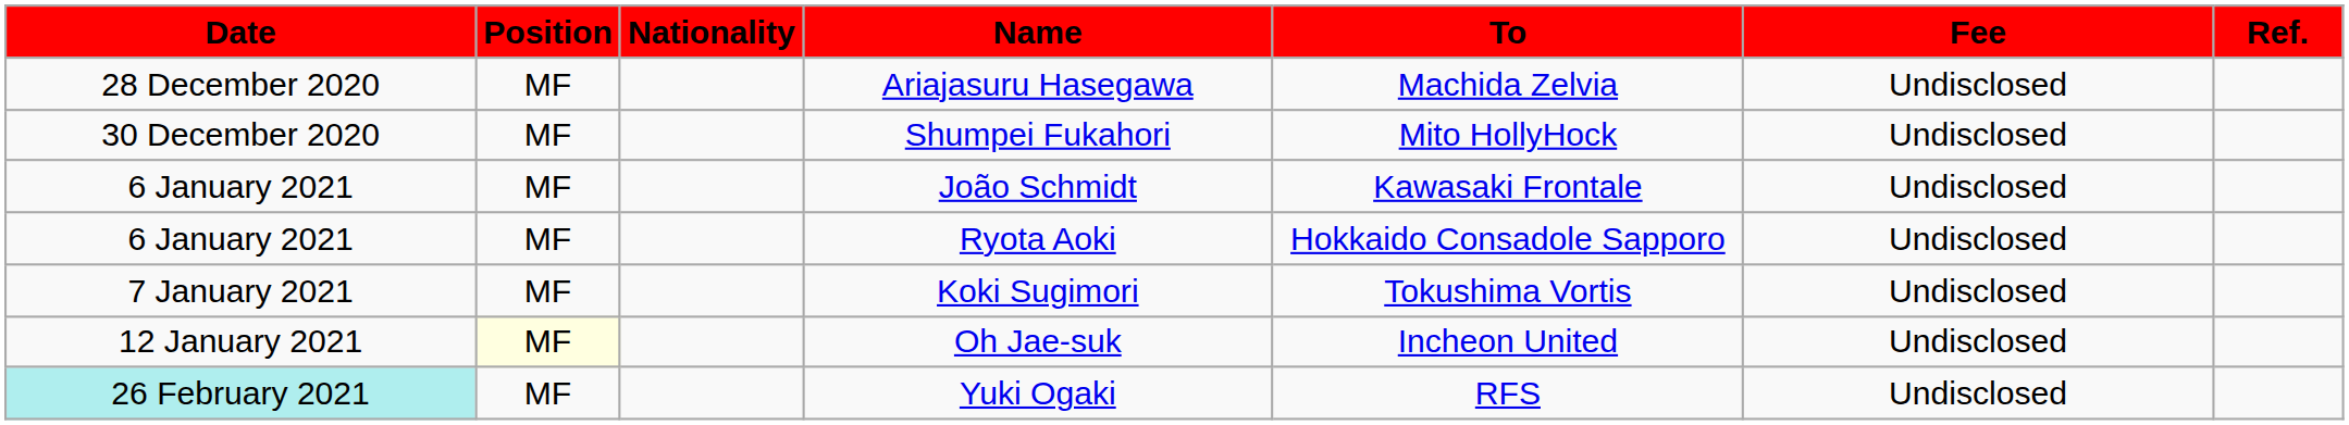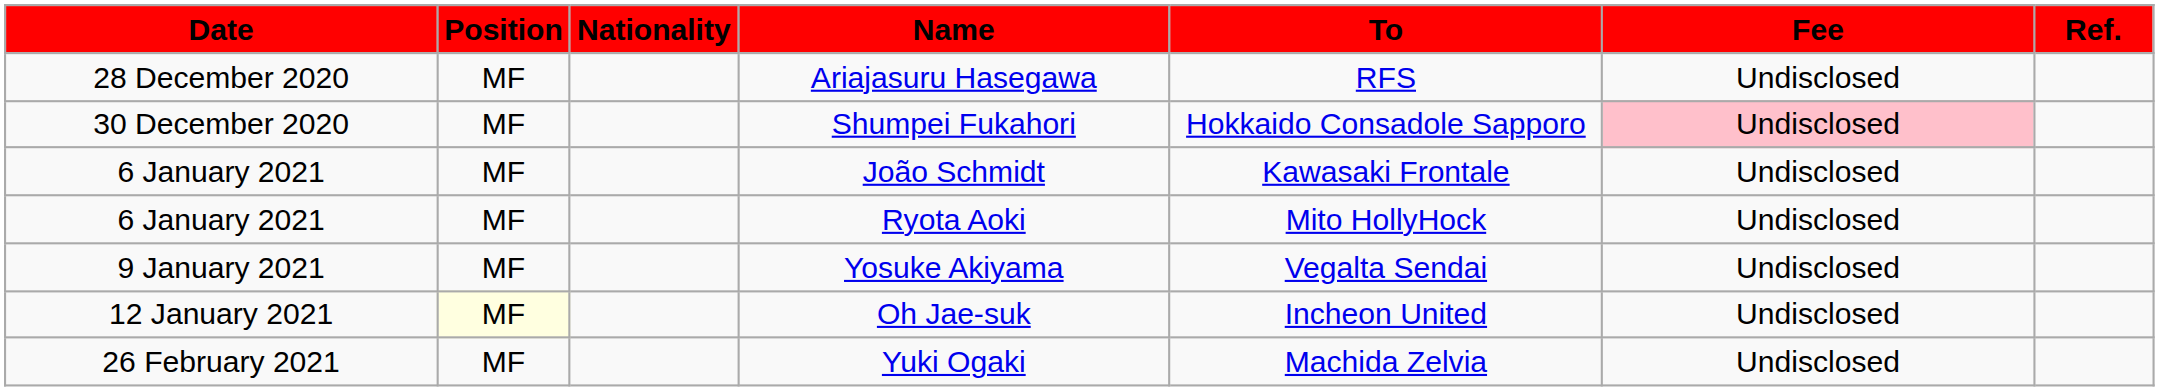Ariajasuru Hasegawa | To: Machida Zelvia -> RFS
Shumpei Fukahori | To: Mito HollyHock -> Hokkaido Consadole Sapporo
Shumpei Fukahori | Fee: no background -> pink background
Ryota Aoki | To: Hokkaido Consadole Sapporo -> Mito HollyHock
- row: 7 January 2021 | MF | Koki Sugimori | Tokushima Vortis | Undisclosed
+ row: 9 January 2021 | MF | Yosuke Akiyama | Vegalta Sendai | Undisclosed
Yuki Ogaki | Date: paleturquoise background -> no background
Yuki Ogaki | To: RFS -> Machida Zelvia
